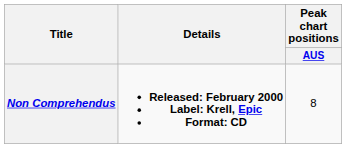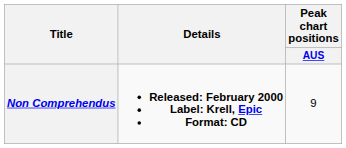Non Comprehendus | Peak chart positions / AUS: 8 -> 9
